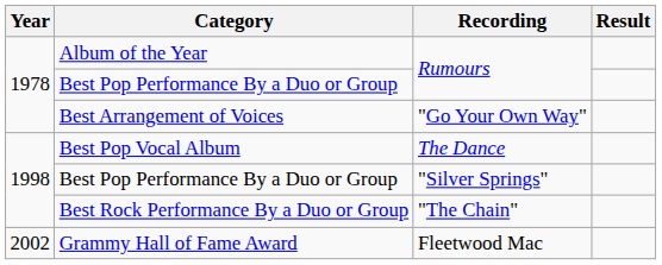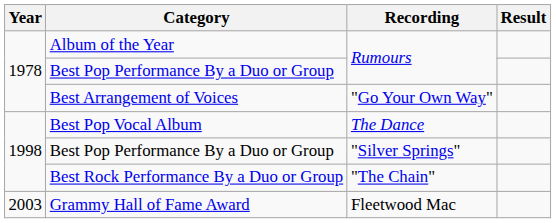Grammy Hall of Fame Award | Year: 2002 -> 2003
